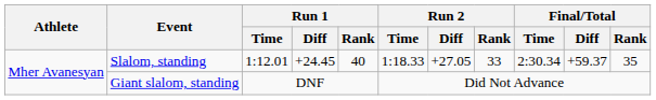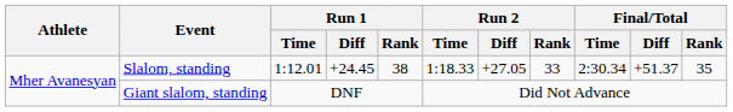Slalom, standing | Run 1 / Rank: 40 -> 38
Slalom, standing | Final/Total / Diff: +59.37 -> +51.37
